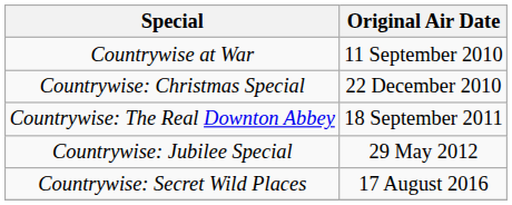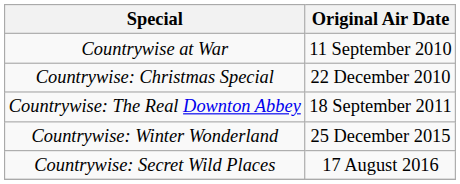- row: Countrywise: Jubilee Special | 29 May 2012
+ row: Countrywise: Winter Wonderland | 25 December 2015
